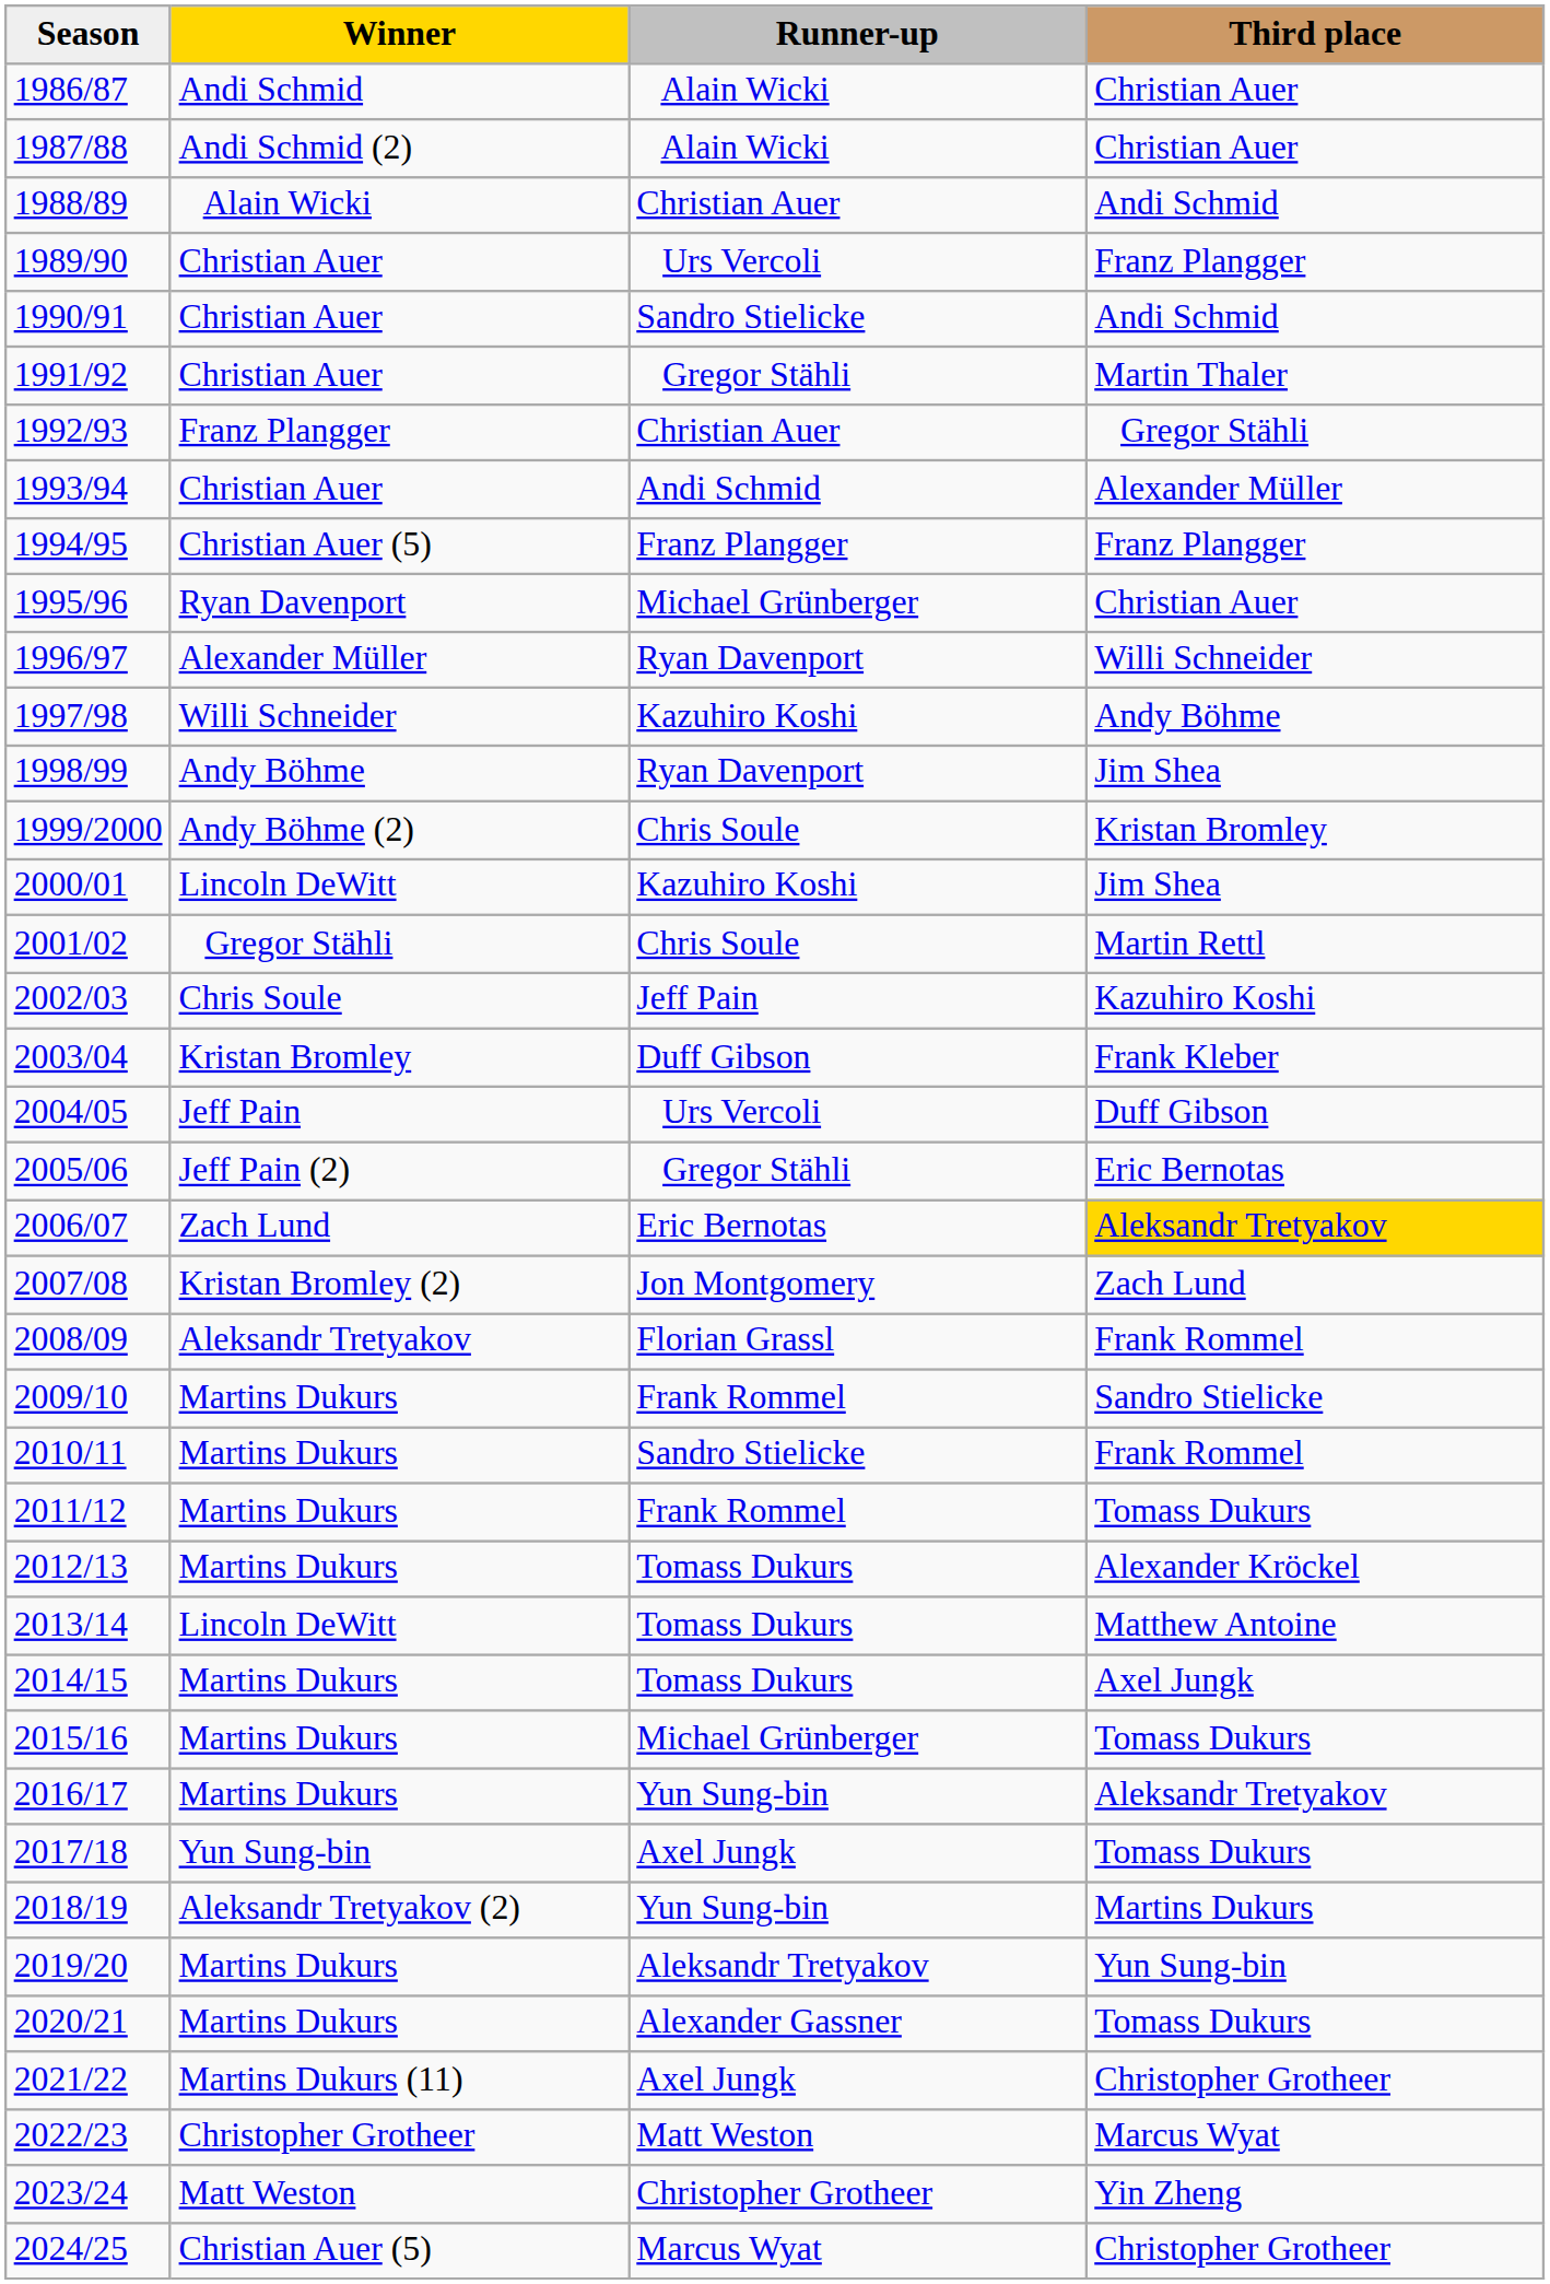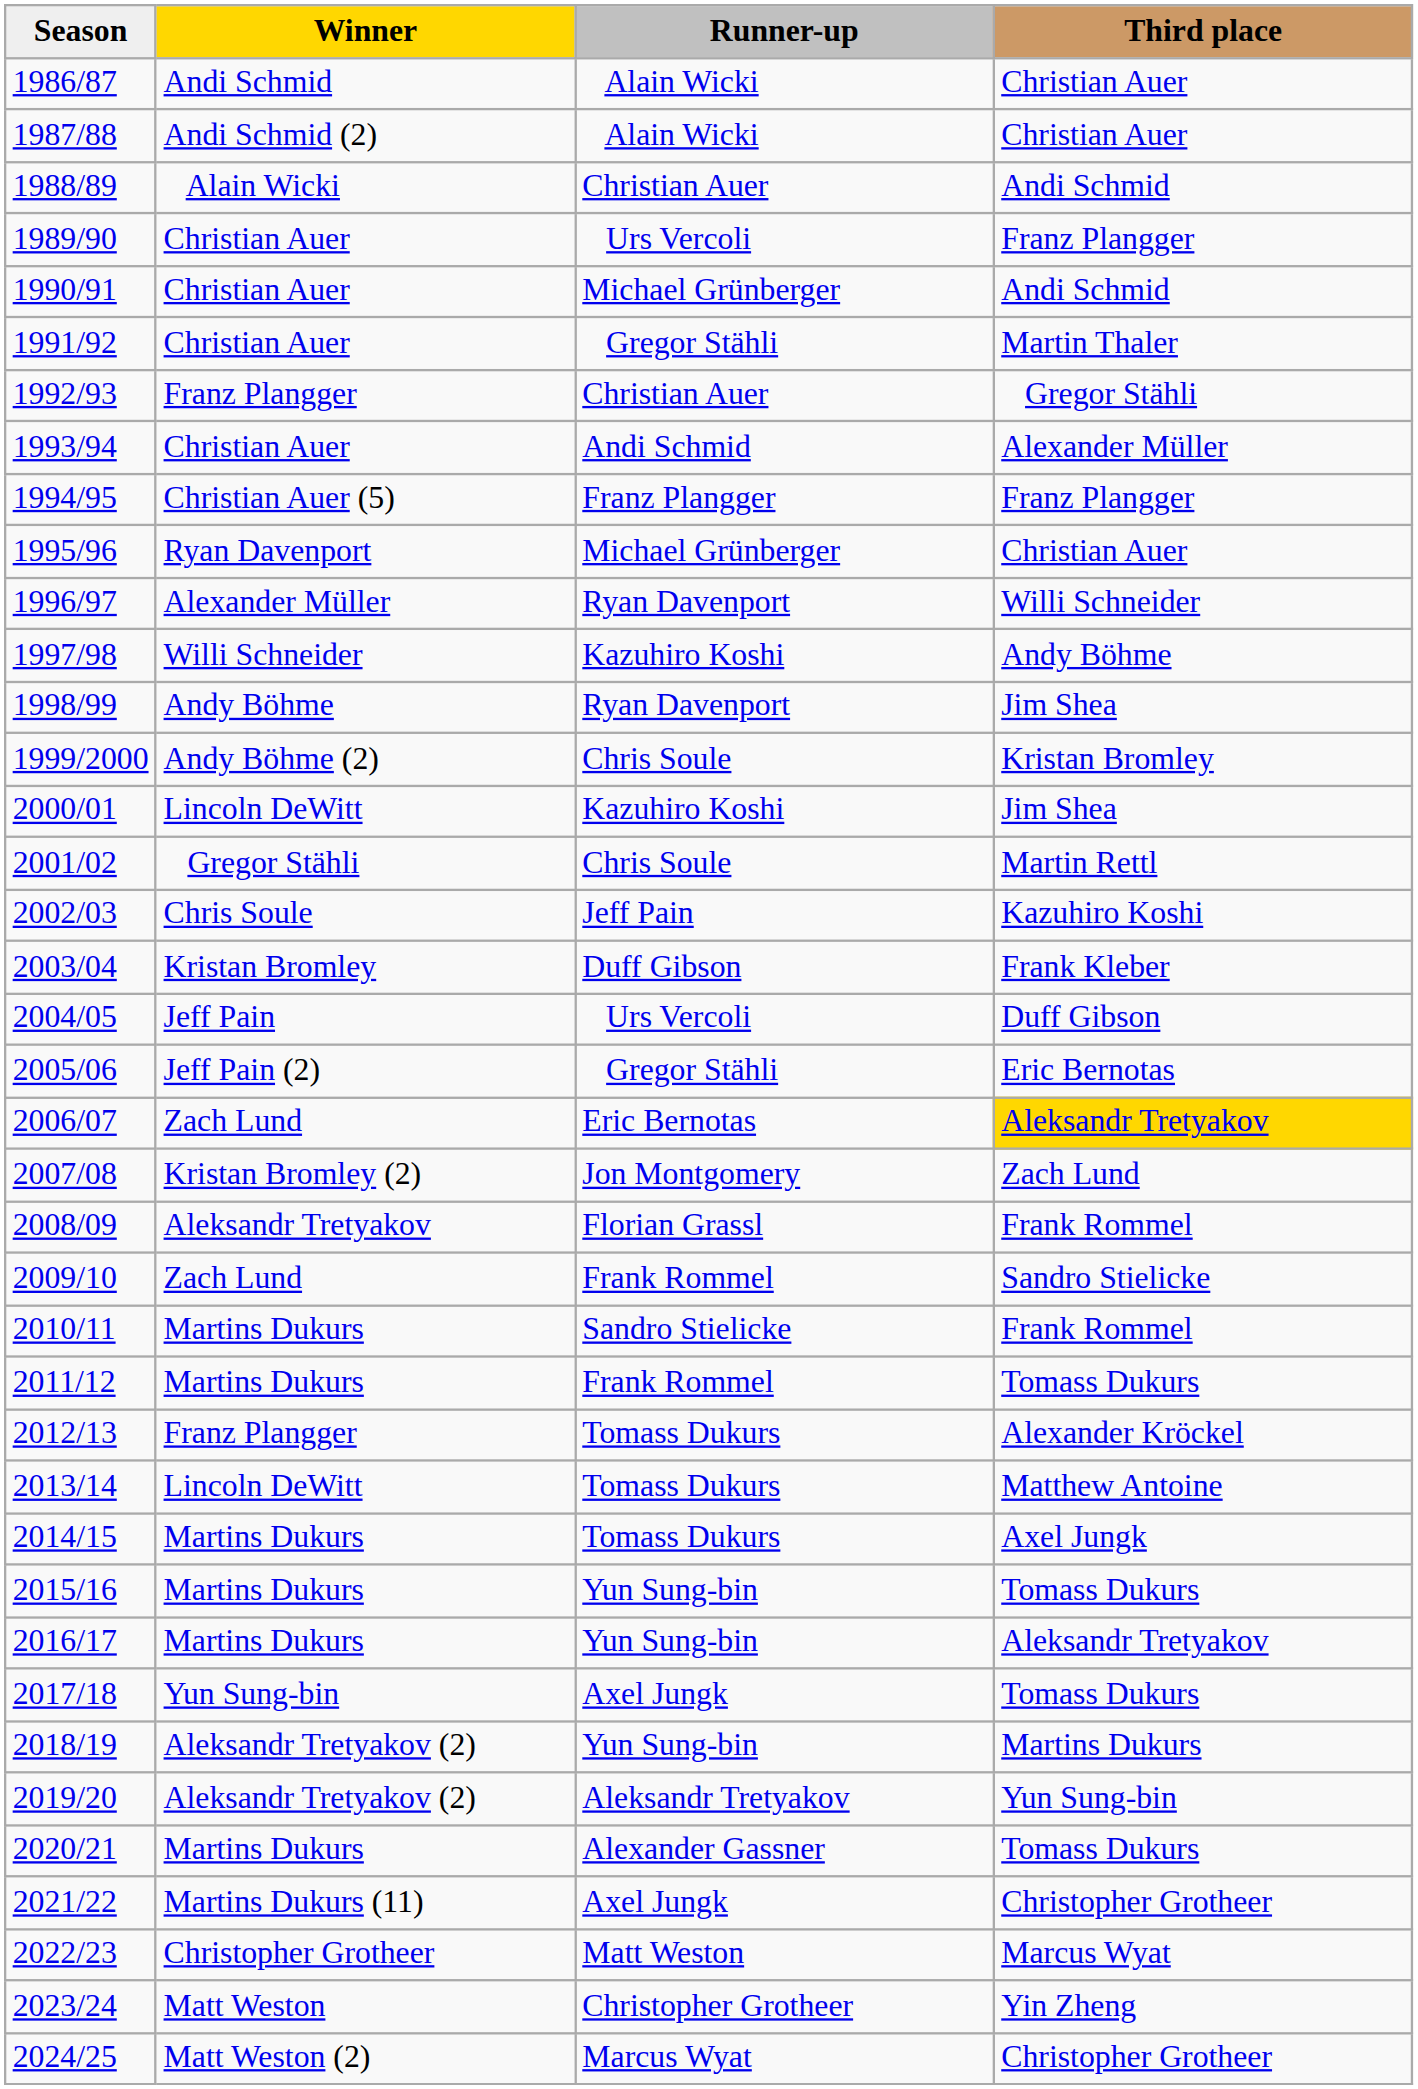1990/91 | Runner-up: Sandro Stielicke -> Michael Grünberger
2009/10 | Winner: Martins Dukurs -> Zach Lund
2012/13 | Winner: Martins Dukurs -> Franz Plangger
2015/16 | Runner-up: Michael Grünberger -> Yun Sung-bin
2019/20 | Winner: Martins Dukurs -> Aleksandr Tretyakov (2)
2024/25 | Winner: Christian Auer (5) -> Matt Weston (2)
